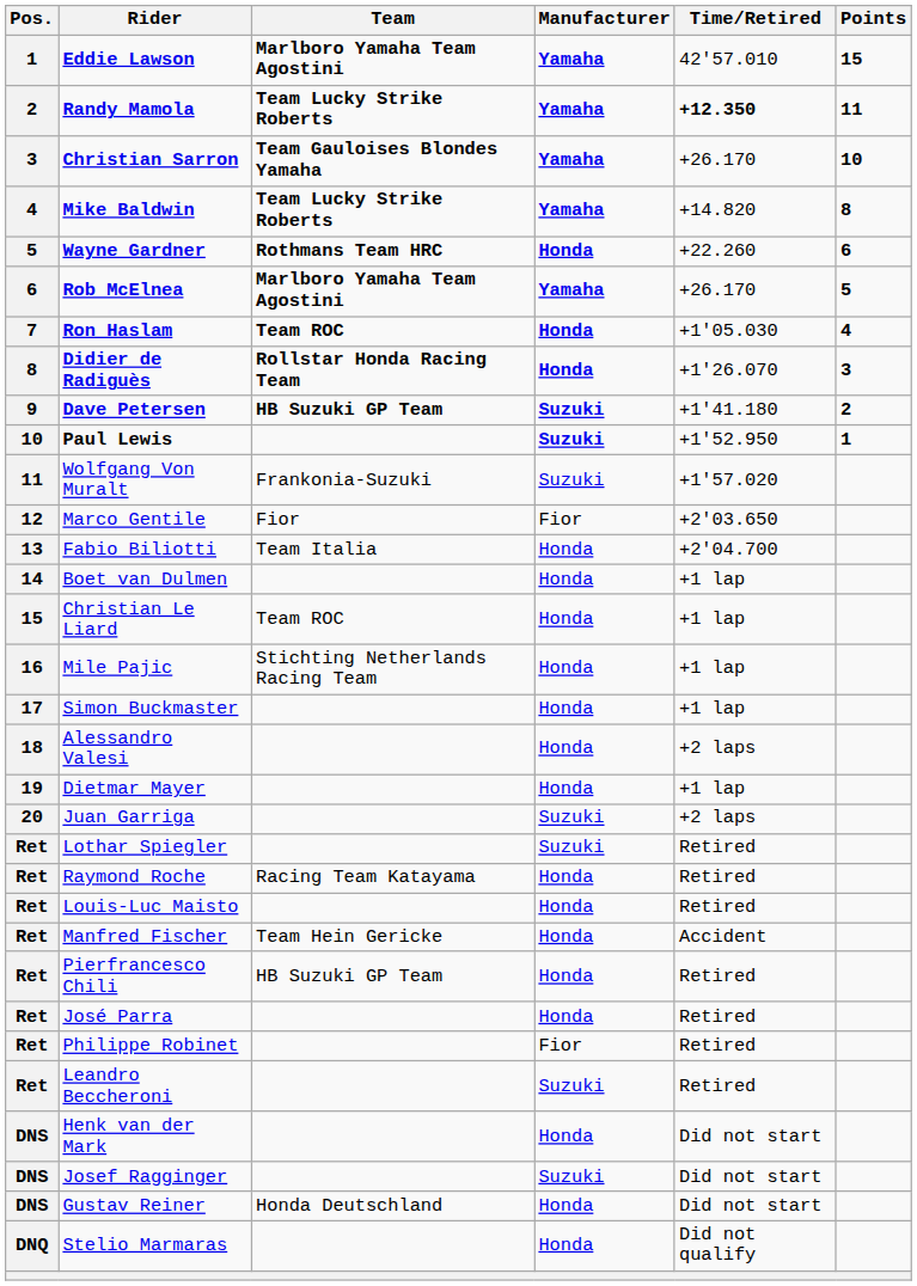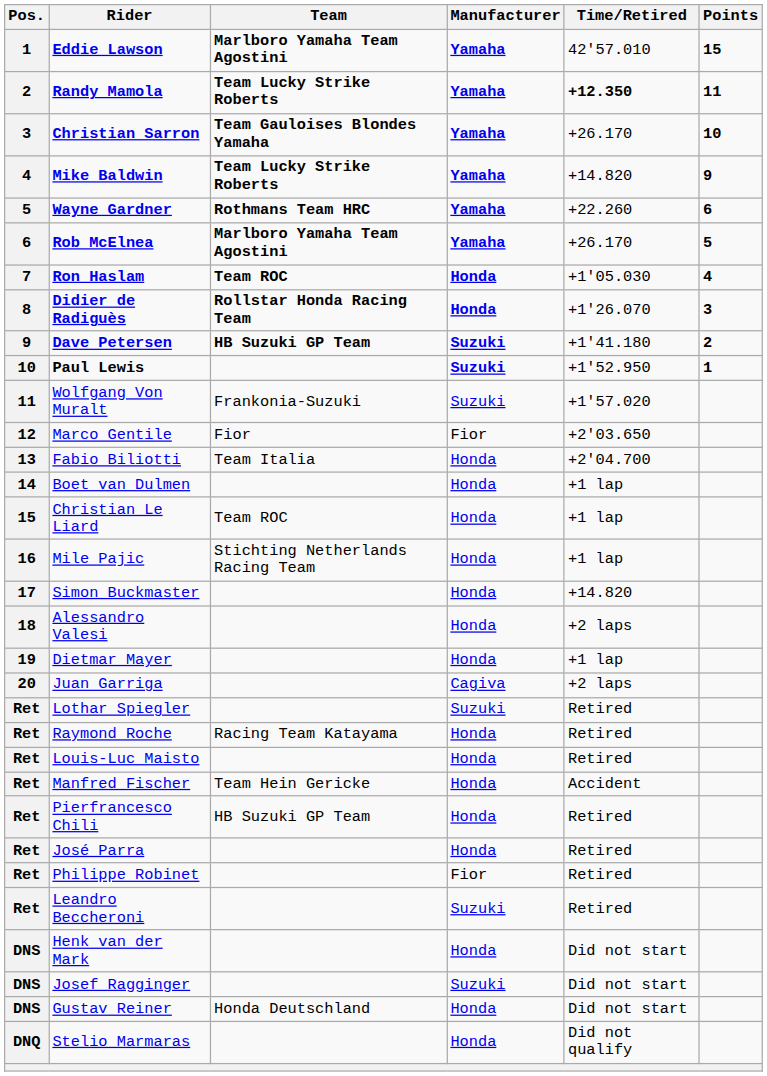Mike Baldwin | Points: 8 -> 9
Wayne Gardner | Manufacturer: Honda -> Yamaha
Simon Buckmaster | Time/Retired: +1 lap -> +14.820
Juan Garriga | Manufacturer: Suzuki -> Cagiva
